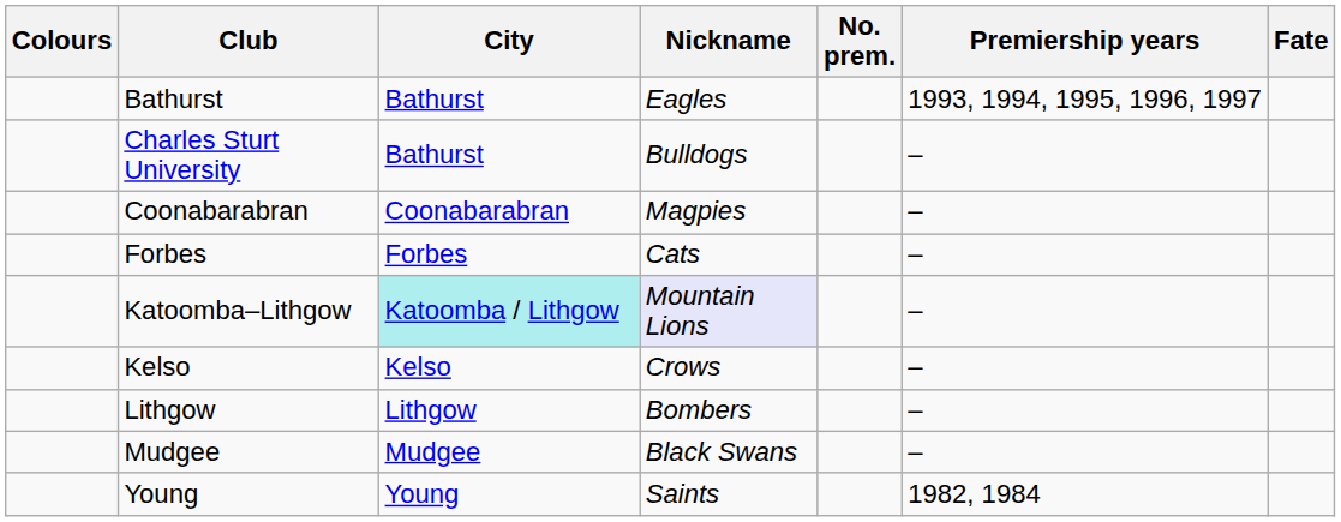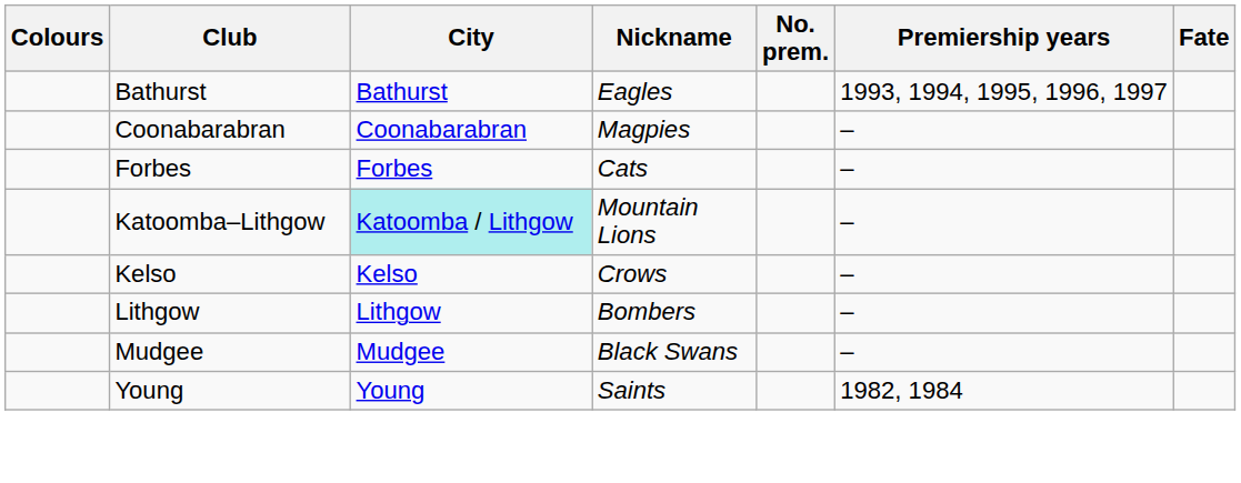- row: Charles Sturt University | Bathurst | Bulldogs | –
Katoomba–Lithgow | Nickname: lavender background -> no background
